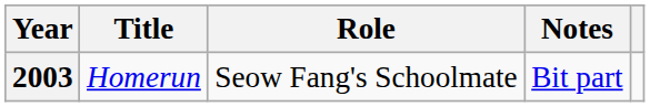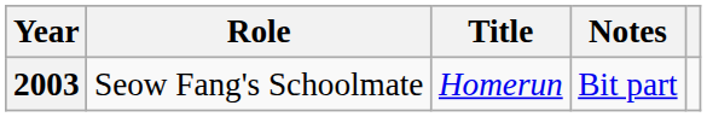columns swapped: Title <-> Role
